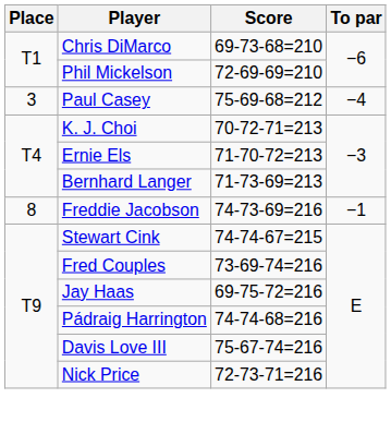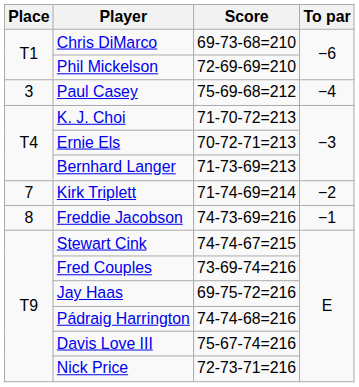K. J. Choi | Score: 70-72-71=213 -> 71-70-72=213
Ernie Els | Score: 71-70-72=213 -> 70-72-71=213
+ row: 7 | Kirk Triplett | 71-74-69=214 | −2
